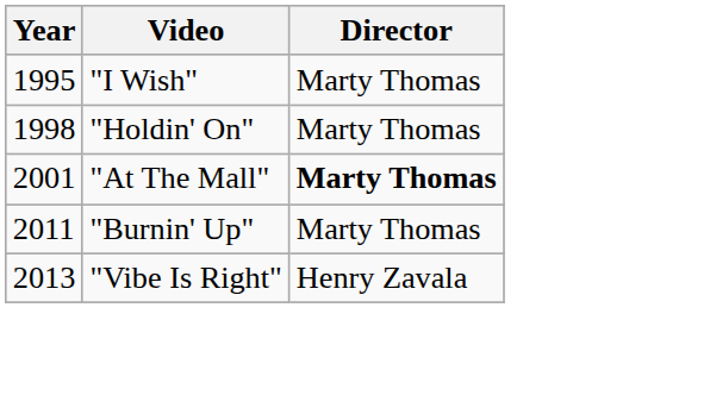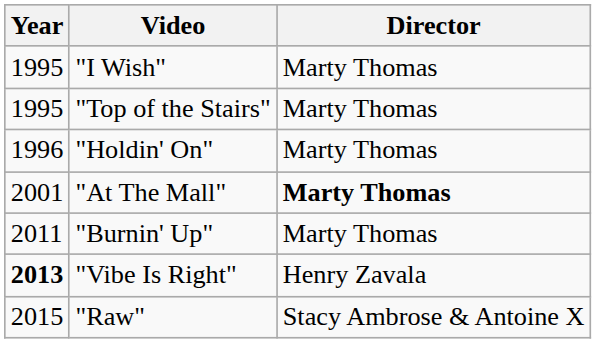+ row: 1995 | "Top of the Stairs" | Marty Thomas
"Holdin' On" | Year: 1998 -> 1996
"Vibe Is Right" | Year: normal -> bold
+ row: 2015 | "Raw" | Stacy Ambrose & Antoine X
